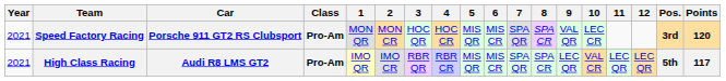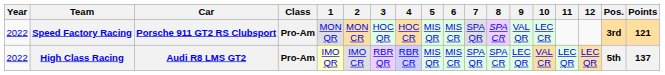Speed Factory Racing | Year: 2021 -> 2022
Speed Factory Racing | Points: 120 -> 121
High Class Racing | Year: 2021 -> 2022
High Class Racing | Points: 117 -> 137
